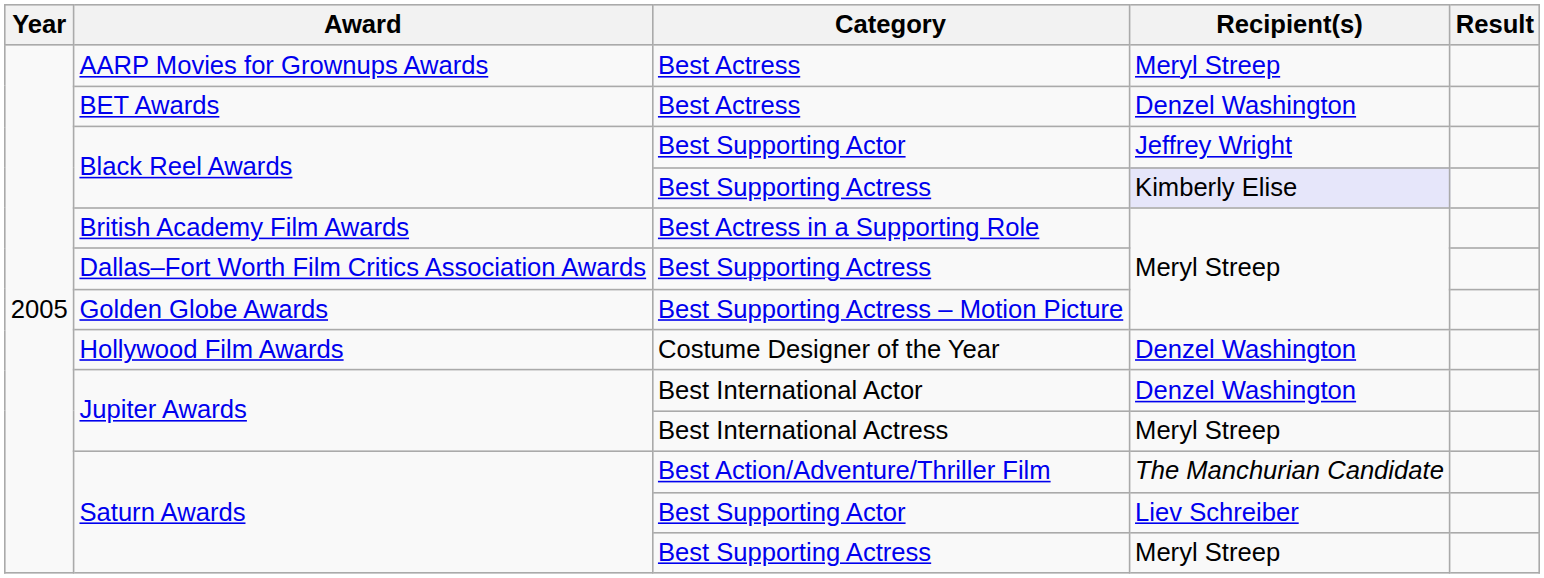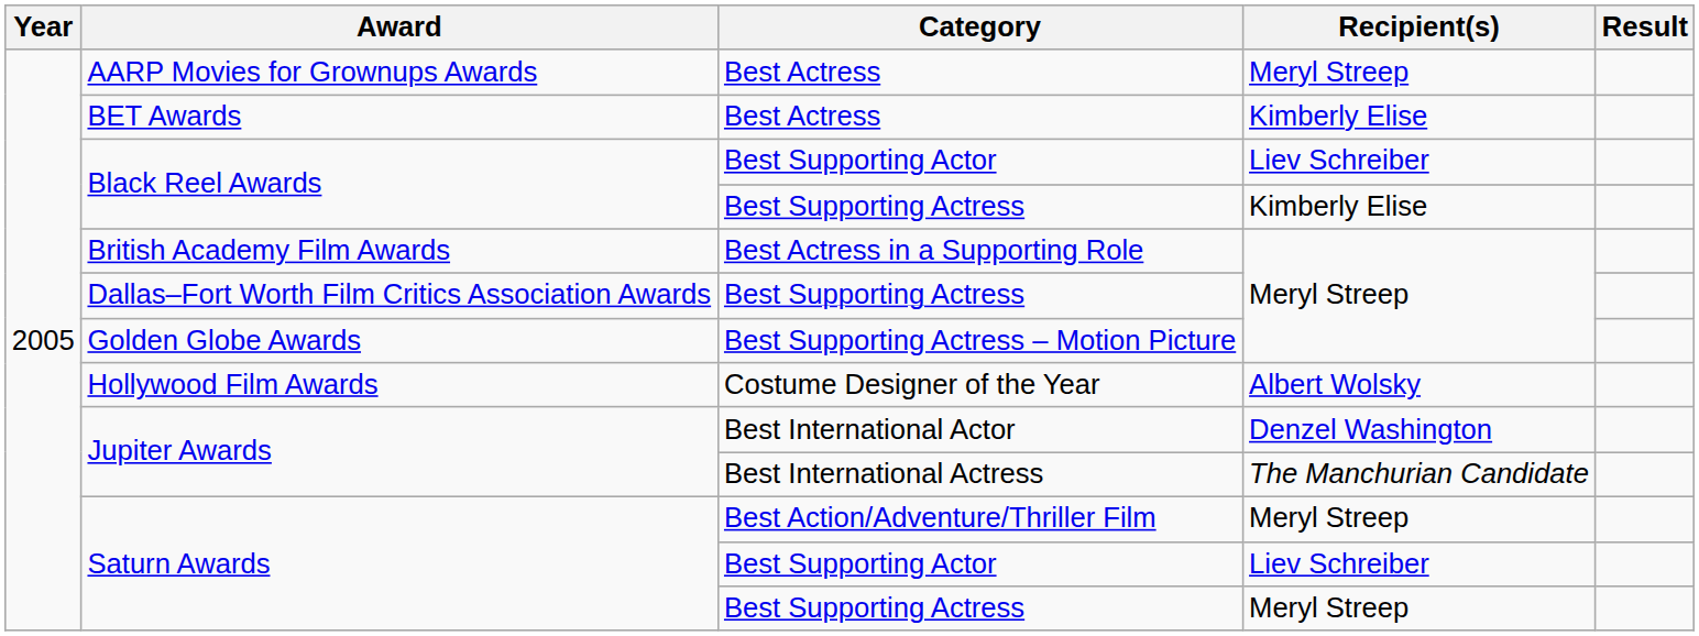BET Awards | Recipient(s): Denzel Washington -> Kimberly Elise
Black Reel Awards / Best Supporting Actor | Recipient(s): Jeffrey Wright -> Liev Schreiber
Black Reel Awards / Best Supporting Actress | Recipient(s): lavender background -> no background
Hollywood Film Awards | Recipient(s): Denzel Washington -> Albert Wolsky
Jupiter Awards / Best International Actress | Recipient(s): Meryl Streep -> The Manchurian Candidate
Saturn Awards / Best Action/Adventure/Thriller Film | Recipient(s): The Manchurian Candidate -> Meryl Streep
